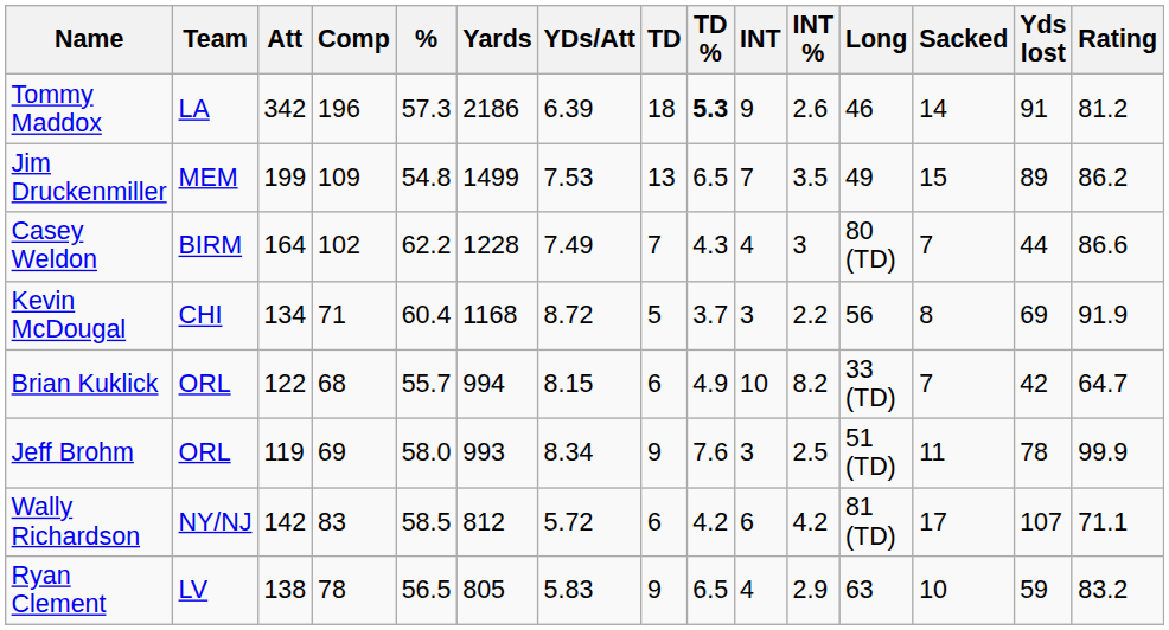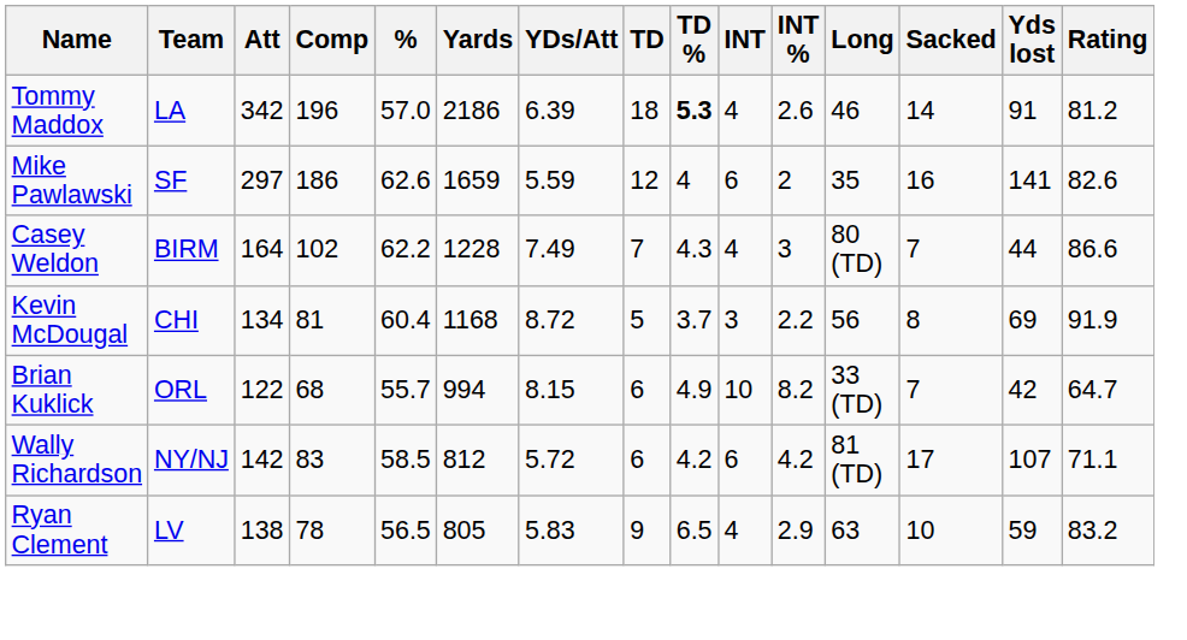Tommy Maddox | %: 57.3 -> 57.0
Tommy Maddox | INT: 9 -> 4
+ row: Mike Pawlawski | SF | 297 | 186 | 62.6 | 1659 | 5.59 | 12 | 4 | 6 | 2 | 35 | 16 | 141 | 82.6
- row: Jim Druckenmiller | MEM | 199 | 109 | 54.8 | 1499 | 7.53 | 13 | 6.5 | 7 | 3.5 | 49 | 15 | 89 | 86.2
Kevin McDougal | Comp: 71 -> 81
- row: Jeff Brohm | ORL | 119 | 69 | 58.0 | 993 | 8.34 | 9 | 7.6 | 3 | 2.5 | 51 (TD) | 11 | 78 | 99.9
